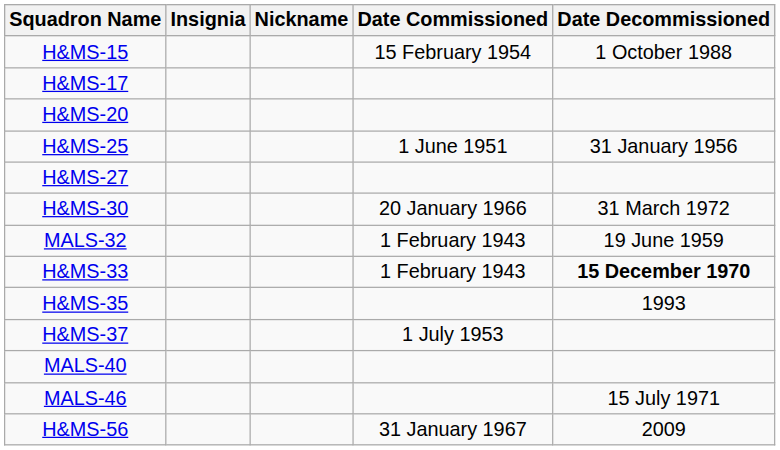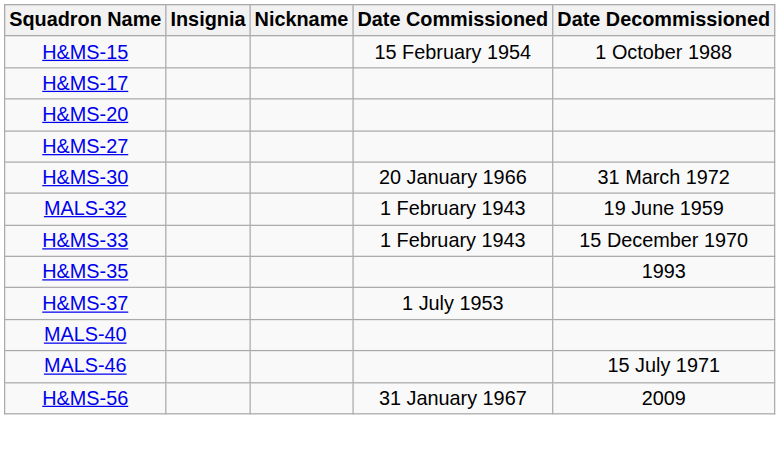- row: H&MS-25 | 1 June 1951 | 31 January 1956
H&MS-33 | Date Decommissioned: bold -> normal
